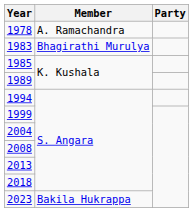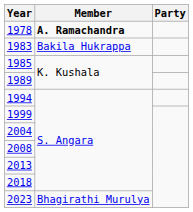1978 | Member: normal -> bold
1983 | Member: Bhagirathi Murulya -> Bakila Hukrappa
2023 | Member: Bakila Hukrappa -> Bhagirathi Murulya
